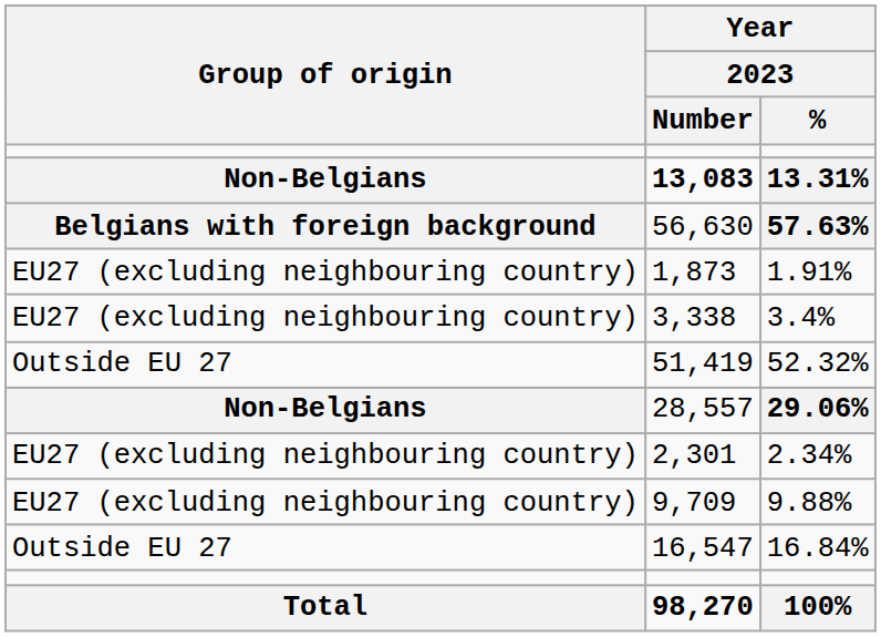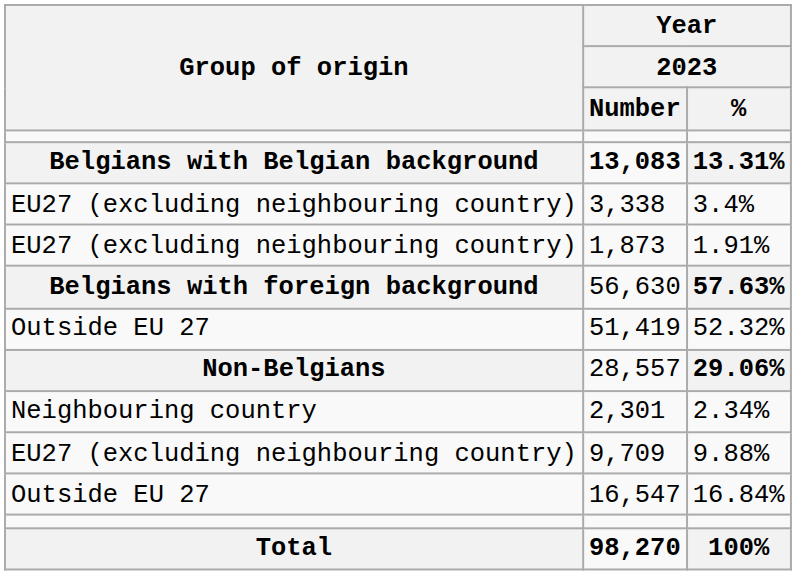13,083 | Group of origin: Non-Belgians -> Belgians with Belgian background
rows swapped: 56,630 <-> 3,338
2,301 | Group of origin: EU27 (excluding neighbouring country) -> Neighbouring country
